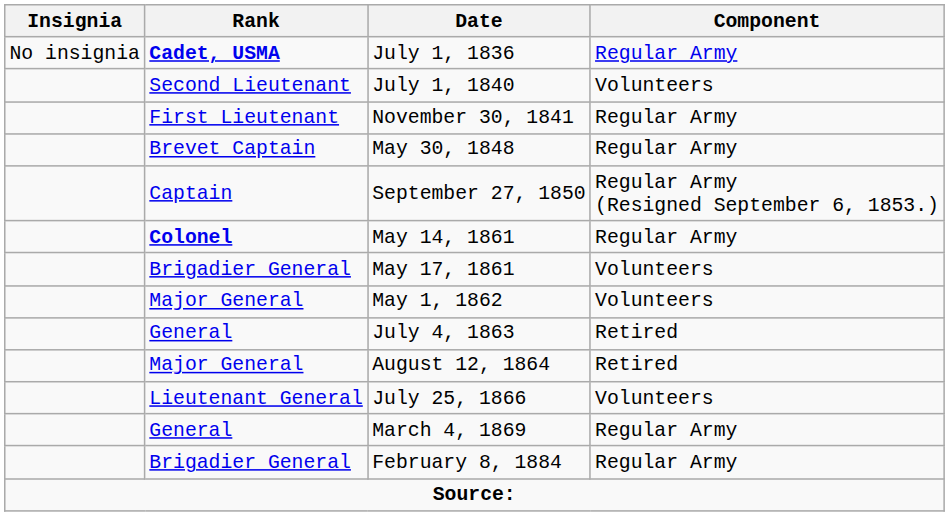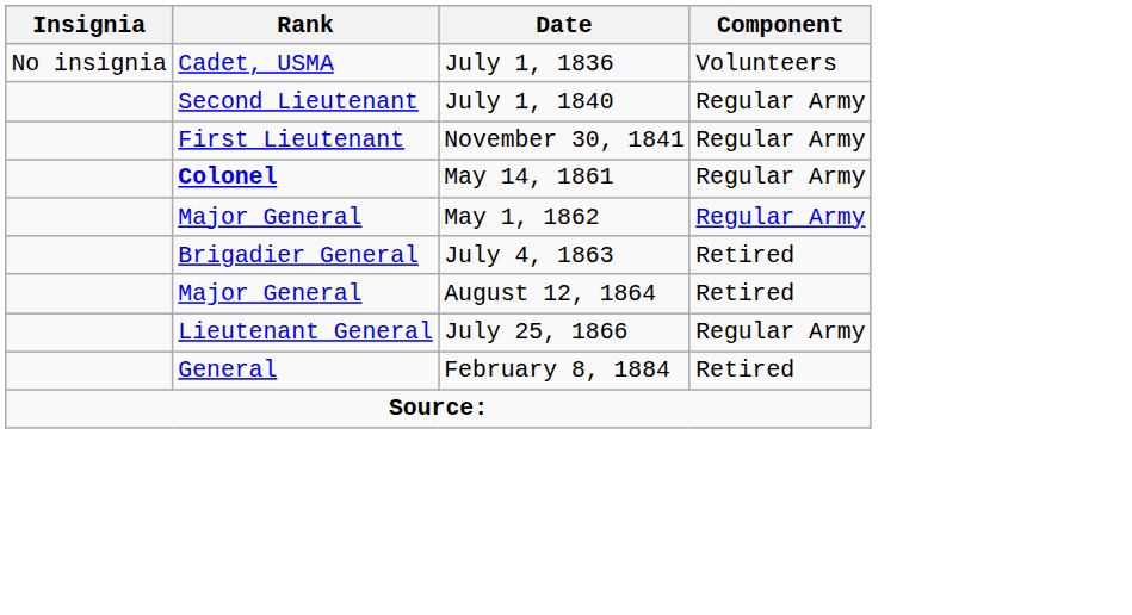July 1, 1836 | Rank: bold -> normal
July 1, 1836 | Component: Regular Army -> Volunteers
July 1, 1840 | Component: Volunteers -> Regular Army
- row: Brevet Captain | May 30, 1848 | Regular Army
- row: Captain | September 27, 1850 | Regular Army (Resigned September 6, 1853.)
- row: Brigadier General | May 17, 1861 | Volunteers
May 1, 1862 | Component: Volunteers -> Regular Army
July 4, 1863 | Rank: General -> Brigadier General
July 25, 1866 | Component: Volunteers -> Regular Army
- row: General | March 4, 1869 | Regular Army
February 8, 1884 | Rank: Brigadier General -> General
February 8, 1884 | Component: Regular Army -> Retired
